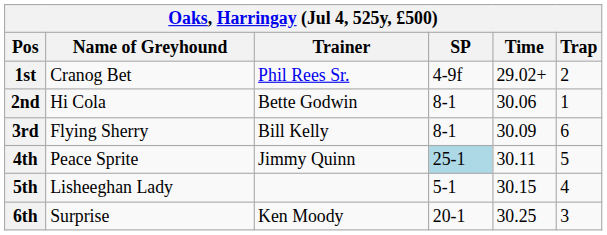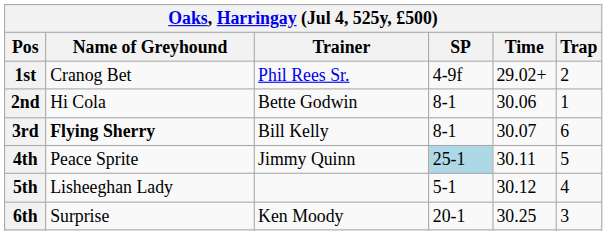3rd | Name of Greyhound: normal -> bold
3rd | Time: 30.09 -> 30.07
5th | Time: 30.15 -> 30.12
